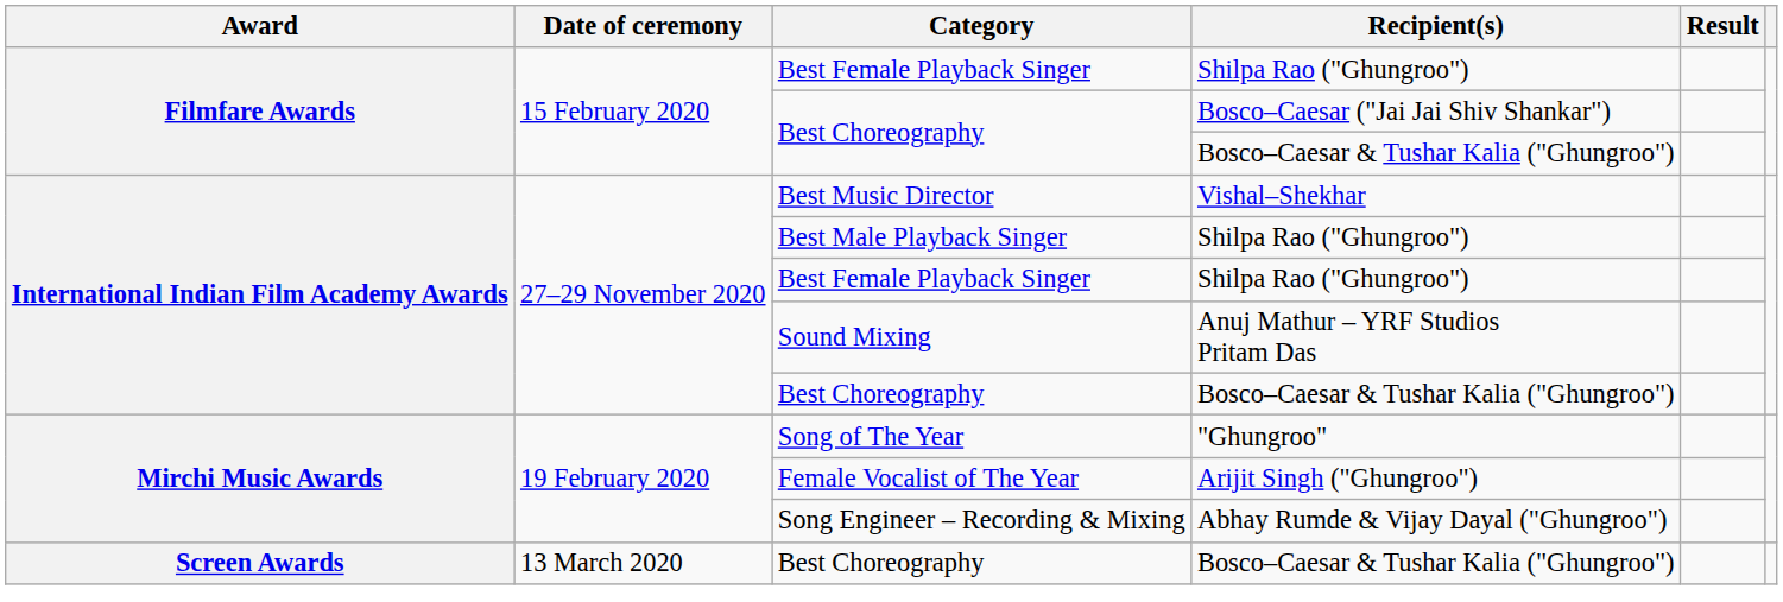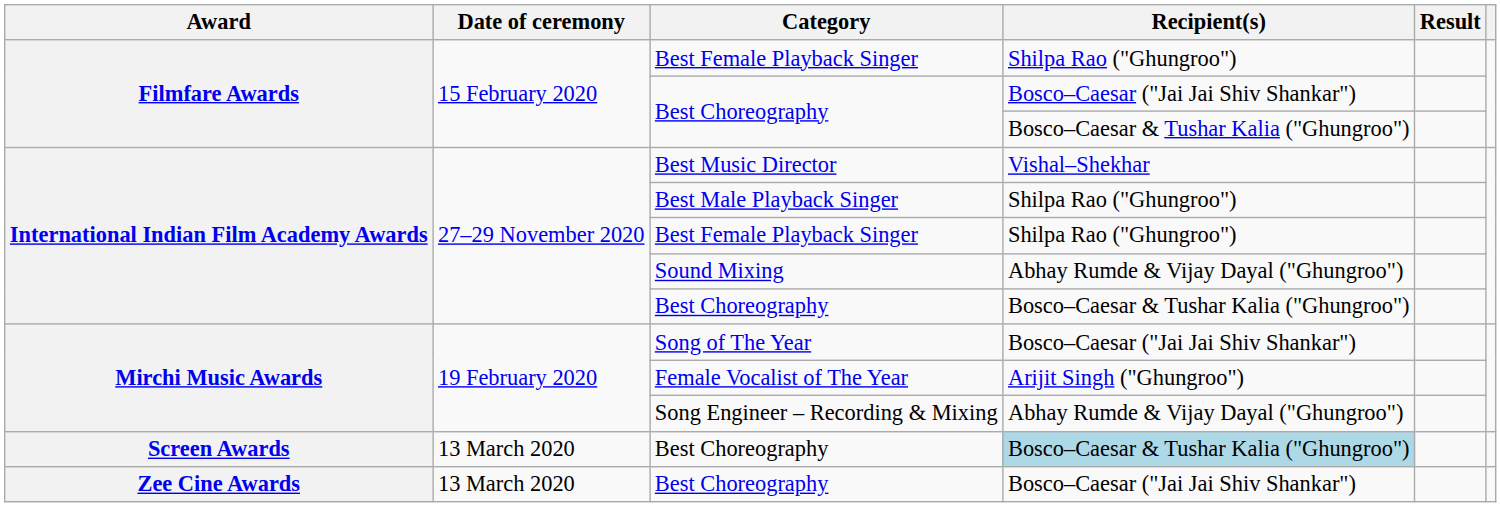Sound Mixing | Recipient(s): Anuj Mathur – YRF Studios Pritam Das -> Abhay Rumde & Vijay Dayal ("Ghungroo")
Song of The Year | Recipient(s): "Ghungroo" -> Bosco–Caesar ("Jai Jai Shiv Shankar")
Screen Awards / Best Choreography | Recipient(s): no background -> lightblue background
+ row: Zee Cine Awards | 13 March 2020 | Best Choreography | Bosco–Caesar ("Jai Jai Shiv Shankar")
